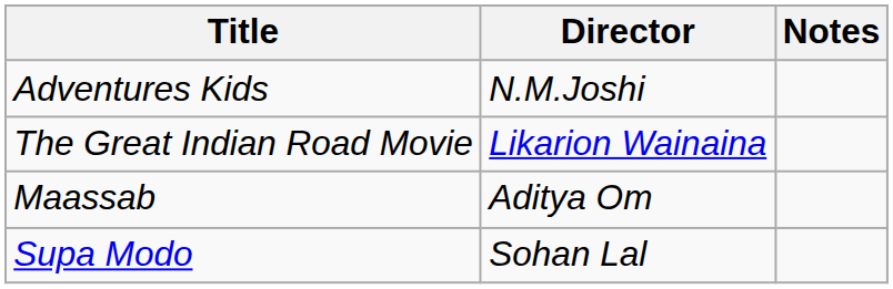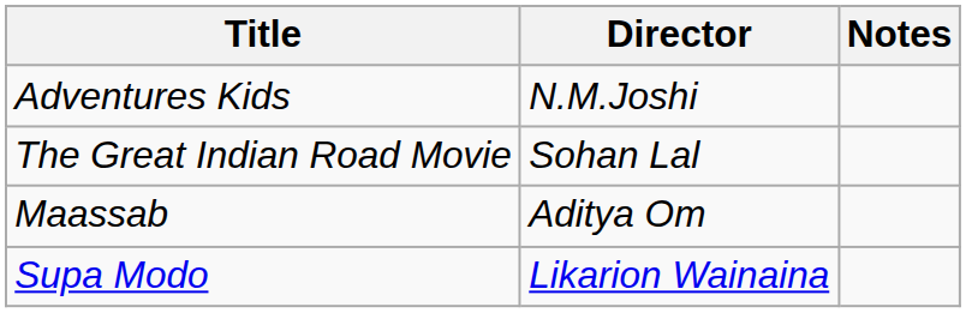The Great Indian Road Movie | Director: Likarion Wainaina -> Sohan Lal
Supa Modo | Director: Sohan Lal -> Likarion Wainaina
